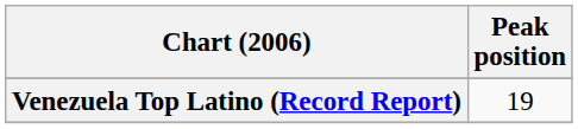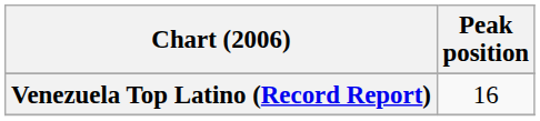Venezuela Top Latino (Record Report) | Peak position: 19 -> 16
